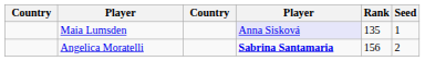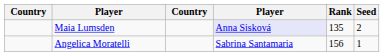Maia Lumsden | Seed: 1 -> 2
Angelica Moratelli | column 4: bold -> normal
Angelica Moratelli | Seed: 2 -> 1
